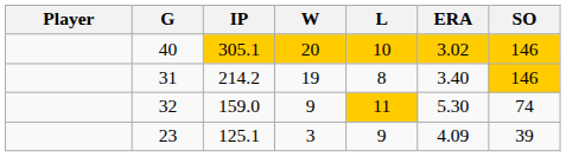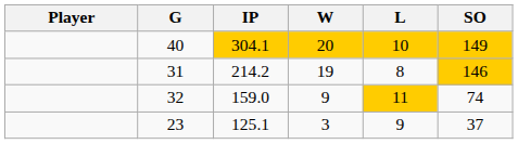- column: ERA | 3.02 | 3.40 | 5.30 | 4.09
40 | IP: 305.1 -> 304.1
40 | SO: 146 -> 149
23 | SO: 39 -> 37
